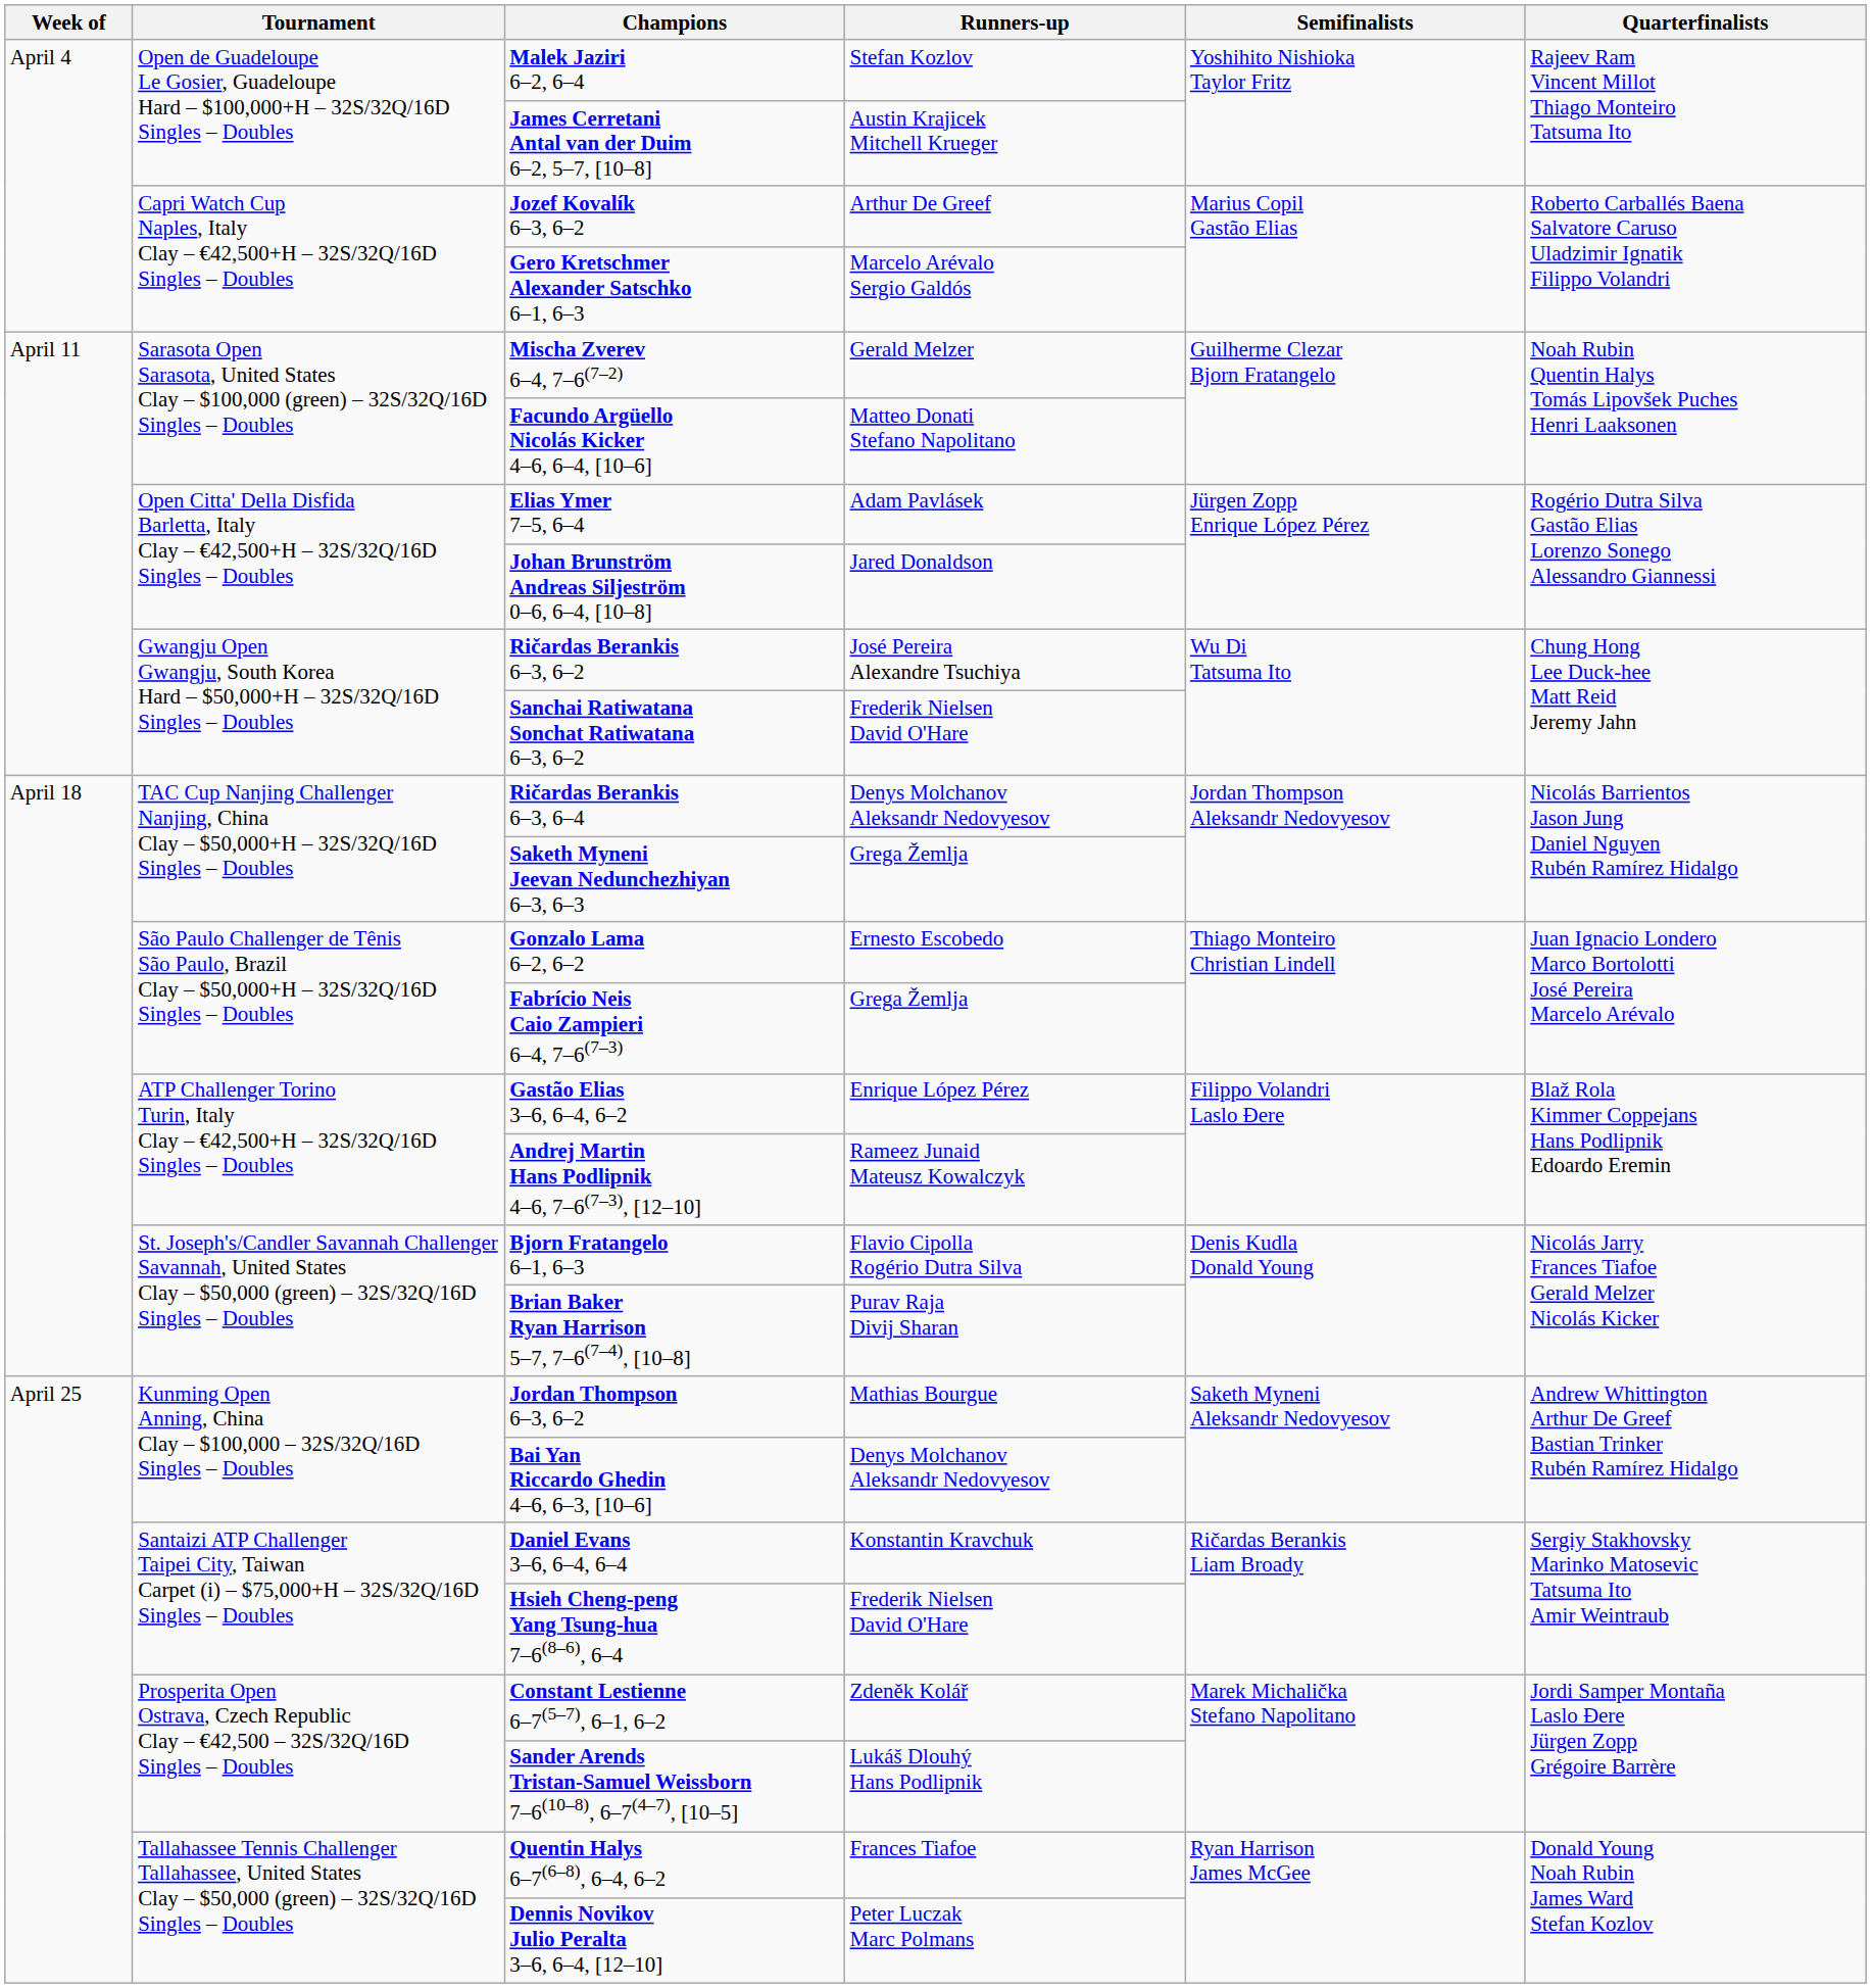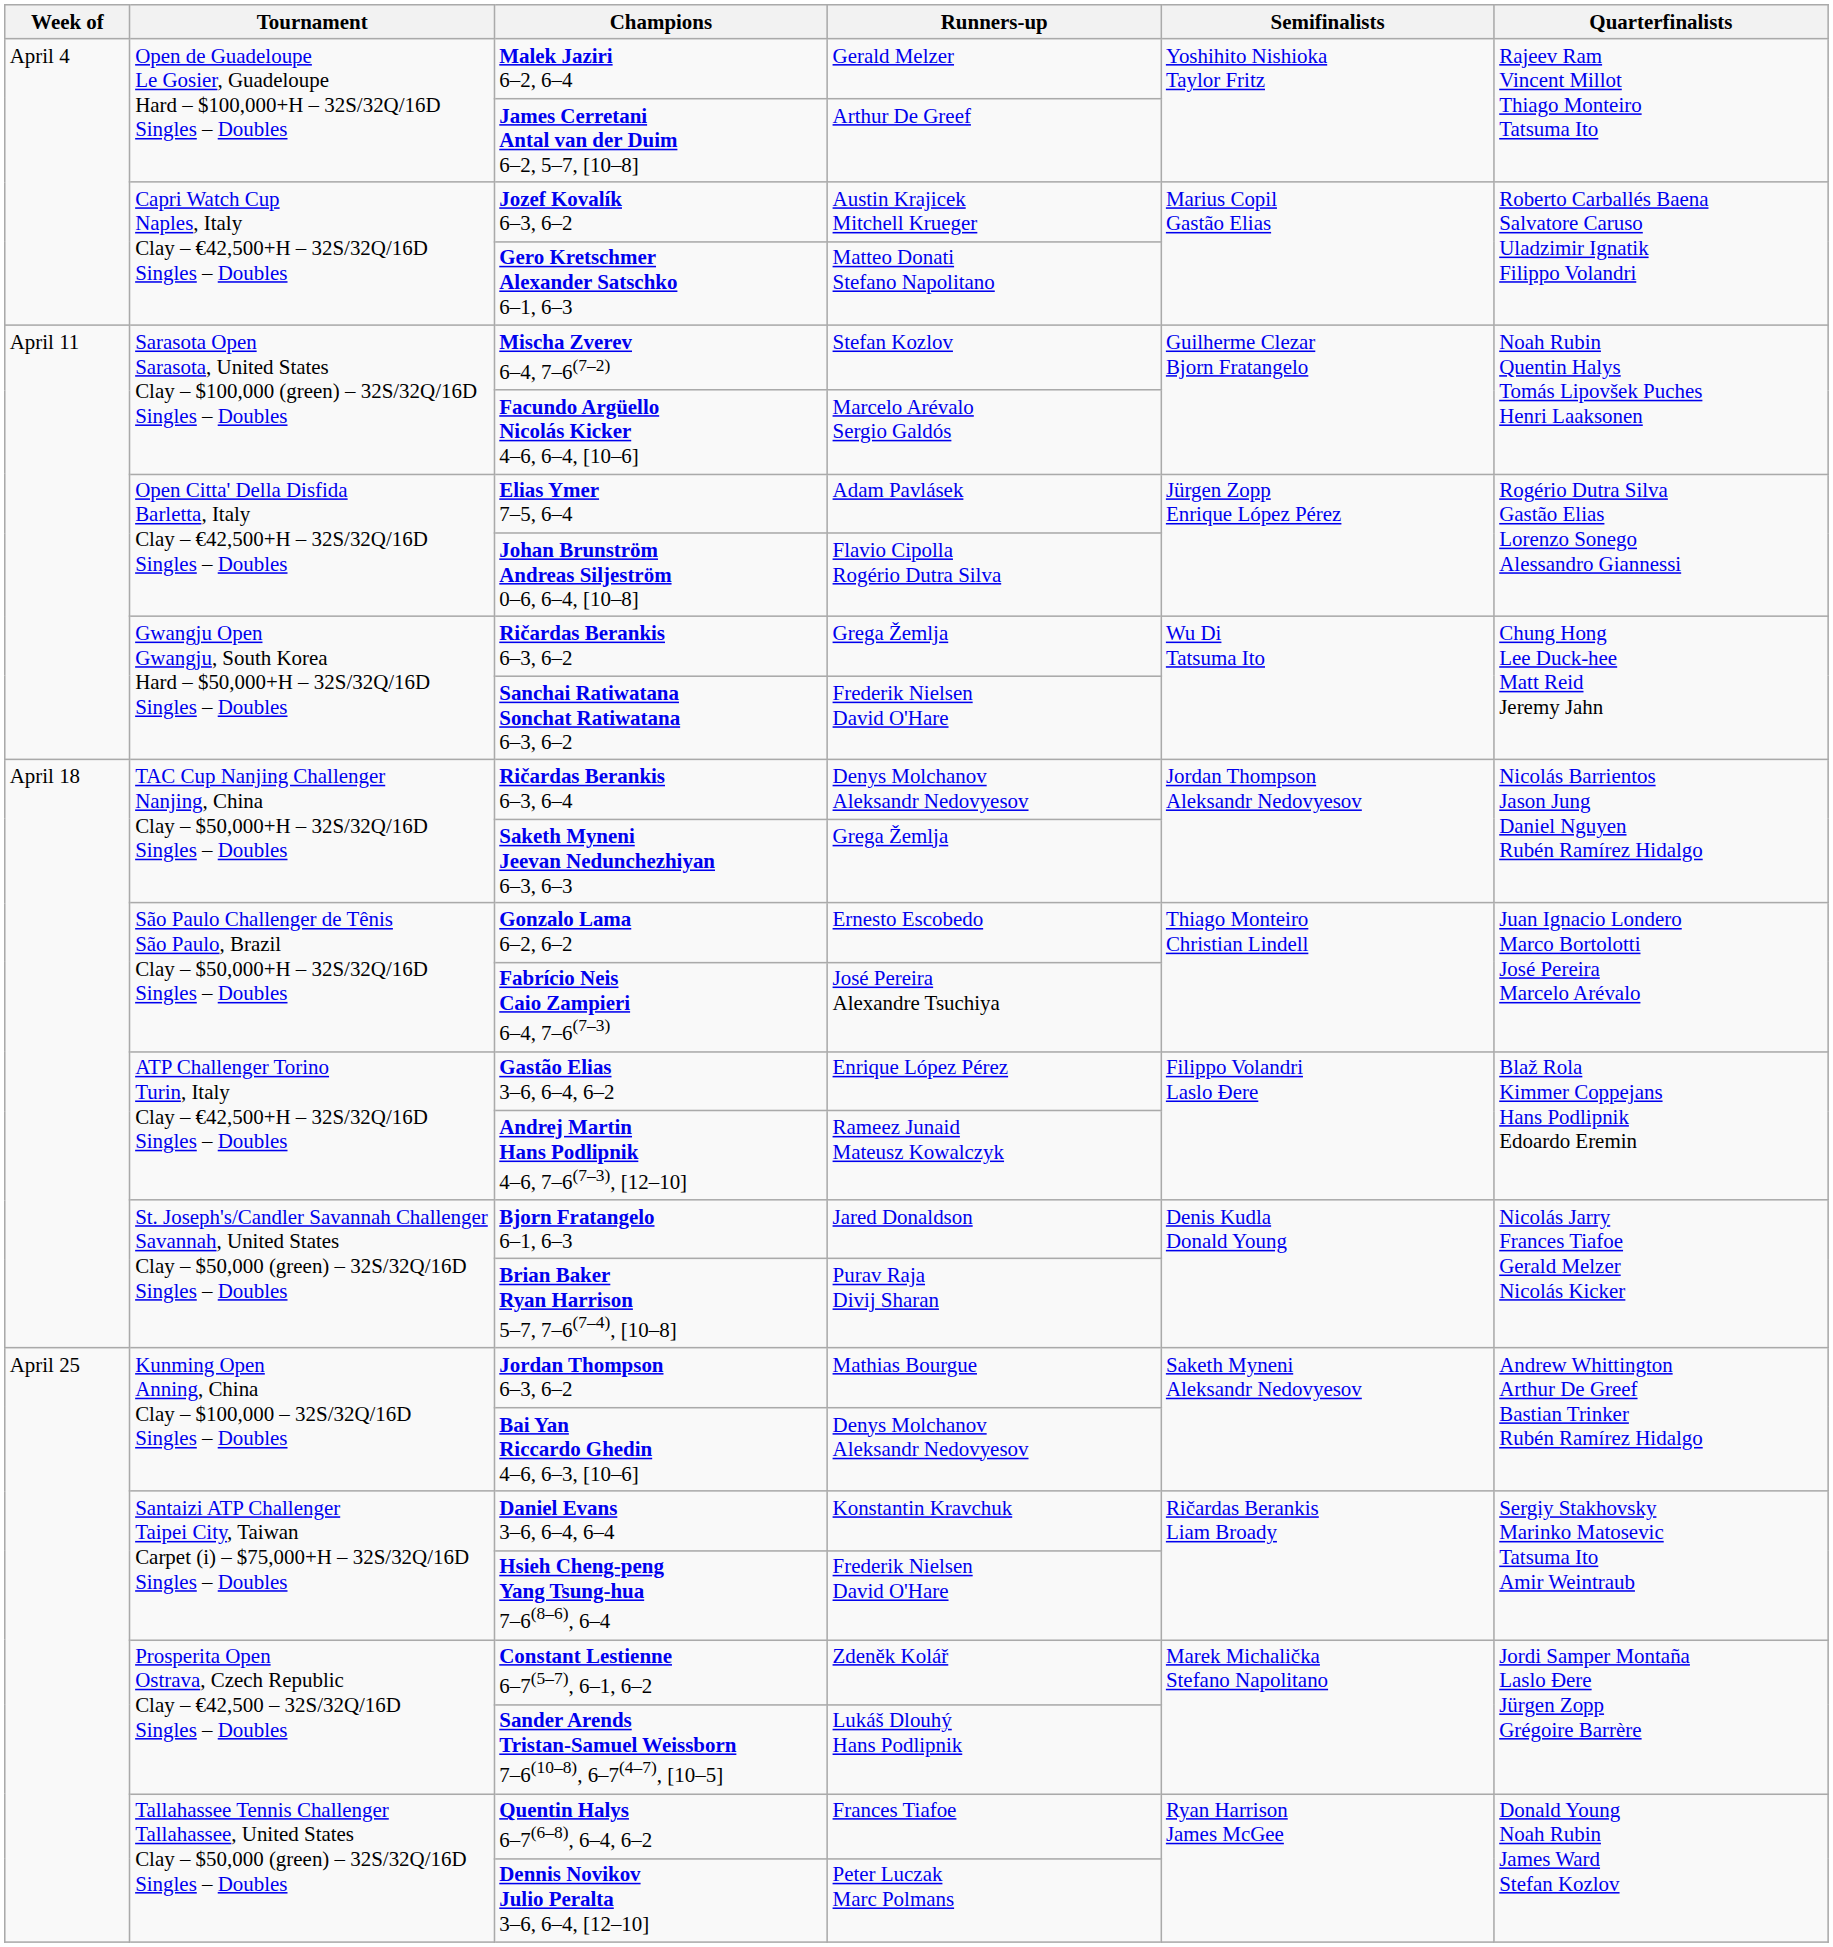Malek Jaziri 6–2, 6–4 | Runners-up: Stefan Kozlov -> Gerald Melzer
James Cerretani Antal van der Duim 6–2, 5–7, [10–8] | Runners-up: Austin Krajicek Mitchell Krueger -> Arthur De Greef
Jozef Kovalík 6–3, 6–2 | Runners-up: Arthur De Greef -> Austin Krajicek Mitchell Krueger
Gero Kretschmer Alexander Satschko 6–1, 6–3 | Runners-up: Marcelo Arévalo Sergio Galdós -> Matteo Donati Stefano Napolitano
Mischa Zverev 6–4, 7–6(7–2) | Runners-up: Gerald Melzer -> Stefan Kozlov
Facundo Argüello Nicolás Kicker 4–6, 6–4, [10–6] | Runners-up: Matteo Donati Stefano Napolitano -> Marcelo Arévalo Sergio Galdós
Johan Brunström Andreas Siljeström 0–6, 6–4, [10–8] | Runners-up: Jared Donaldson -> Flavio Cipolla Rogério Dutra Silva
Ričardas Berankis 6–3, 6–2 | Runners-up: José Pereira Alexandre Tsuchiya -> Grega Žemlja
Fabrício Neis Caio Zampieri 6–4, 7–6(7–3) | Runners-up: Grega Žemlja -> José Pereira Alexandre Tsuchiya
Bjorn Fratangelo 6–1, 6–3 | Runners-up: Flavio Cipolla Rogério Dutra Silva -> Jared Donaldson
